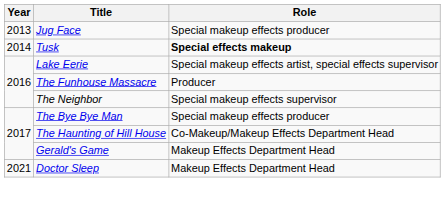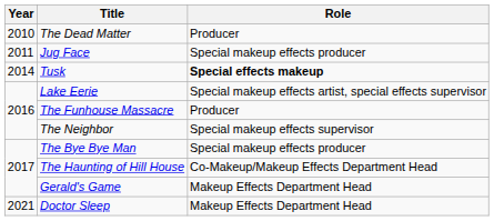+ row: 2010 | The Dead Matter | Producer
Jug Face | Year: 2013 -> 2011
